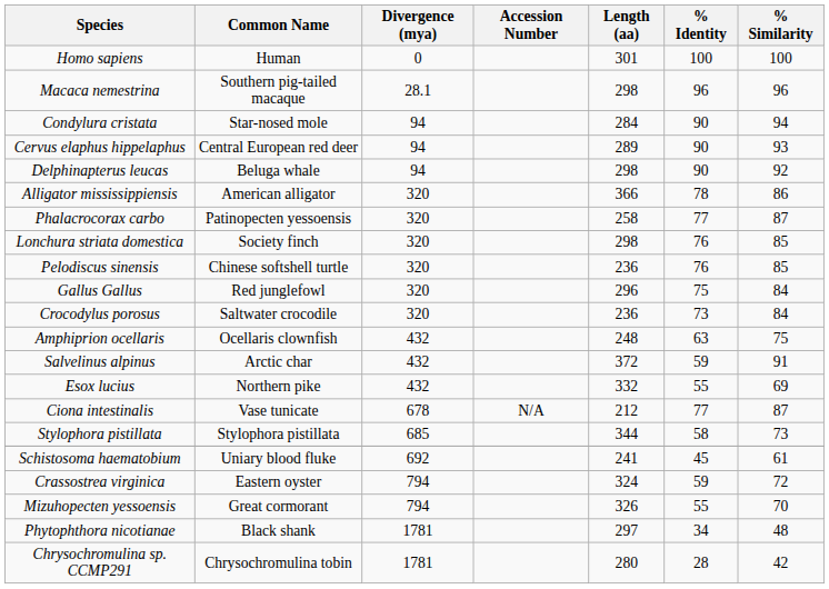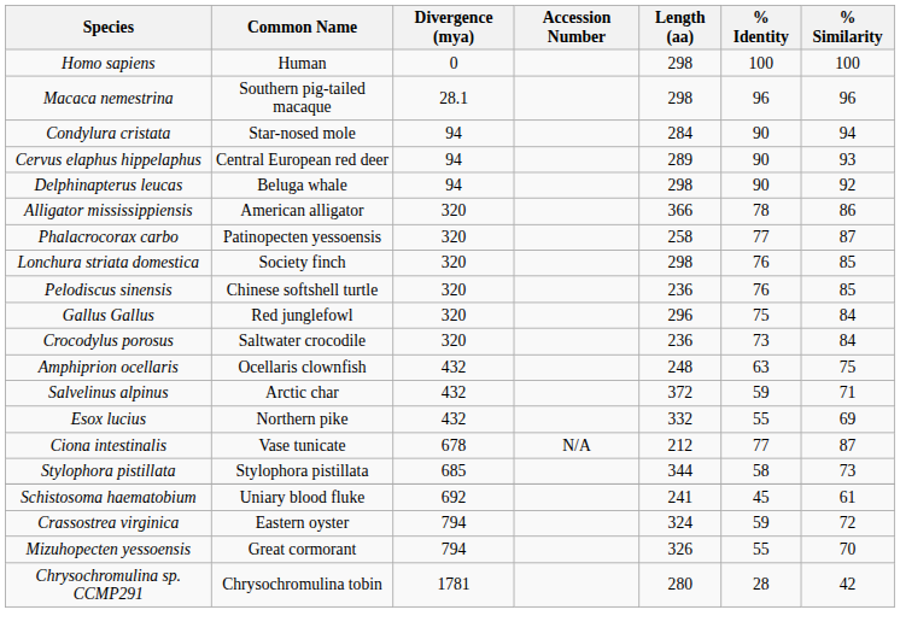Homo sapiens | Length (aa): 301 -> 298
Salvelinus alpinus | % Similarity: 91 -> 71
- row: Phytophthora nicotianae | Black shank | 1781 | 297 | 34 | 48
